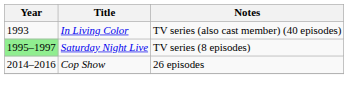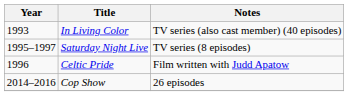Saturday Night Live | Year: lightgreen background -> no background
+ row: 1996 | Celtic Pride | Film written with Judd Apatow
